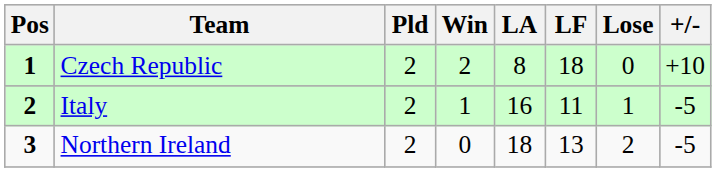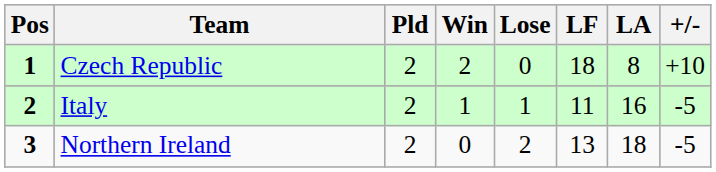columns swapped: Lose <-> LA
